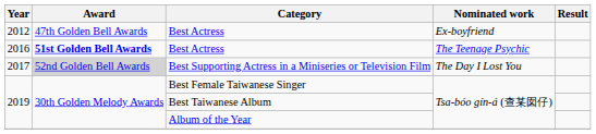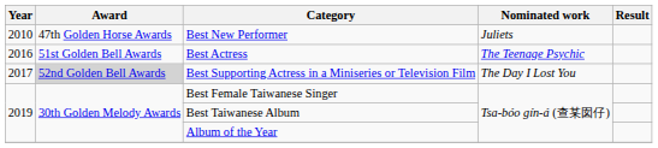+ row: 2010 | 47th Golden Horse Awards | Best New Performer | Juliets
- row: 2012 | 47th Golden Bell Awards | Best Actress | Ex-boyfriend
2016 / Best Actress | Award: bold -> normal
